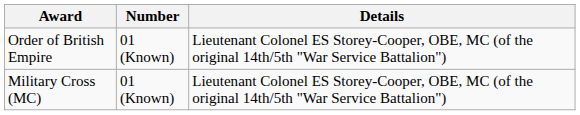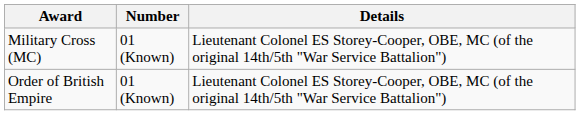rows swapped: Order of British Empire <-> Military Cross (MC)
